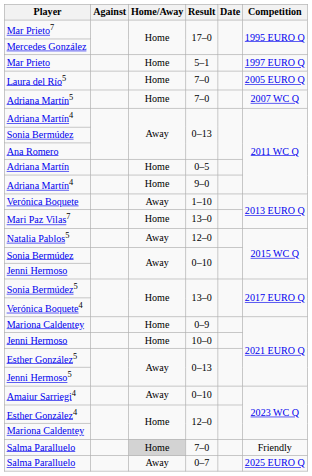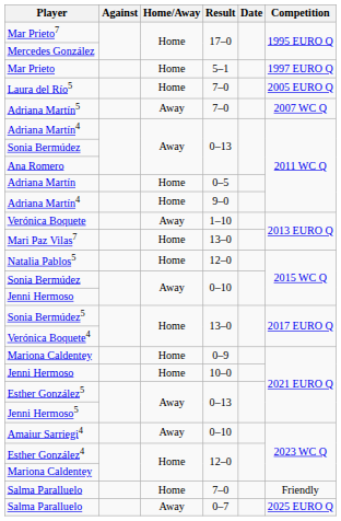Adriana Martín5 | Home/Away: Home -> Away
Natalia Pablos5 | Home/Away: Away -> Home
Salma Paralluelo / 7–0 | Home/Away: lightgrey background -> no background
